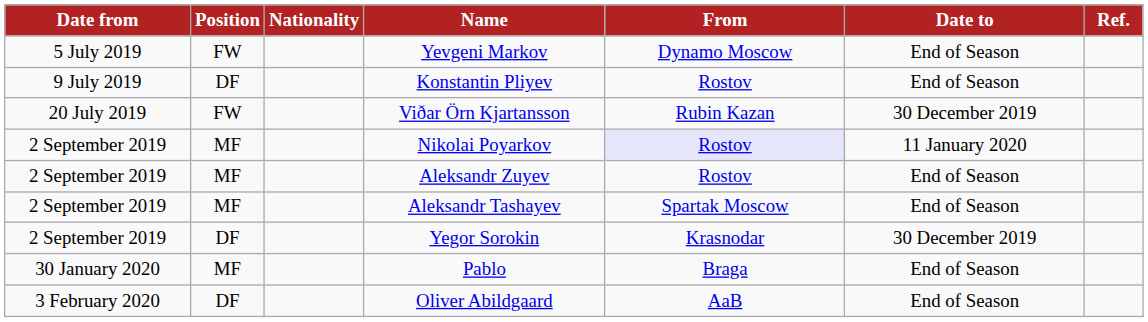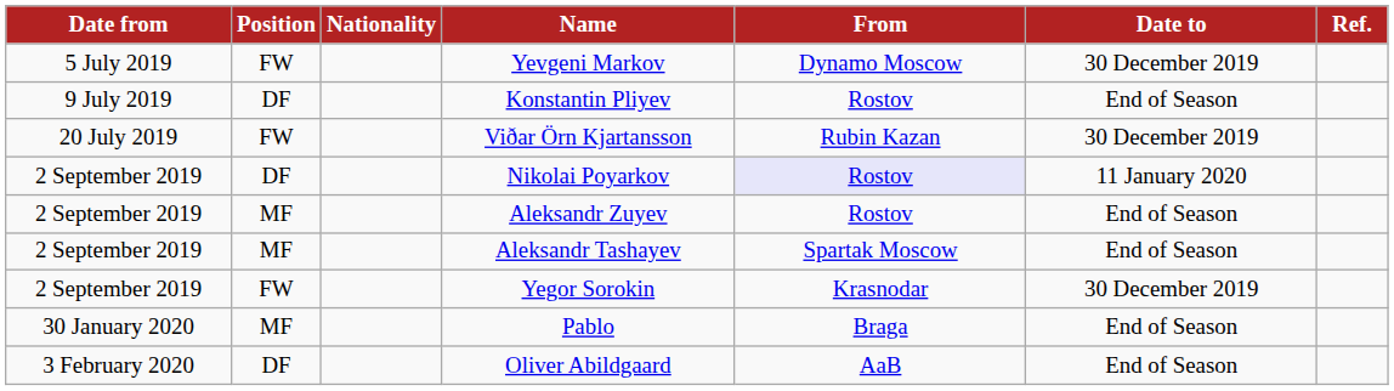Yevgeni Markov | Date to: End of Season -> 30 December 2019
Nikolai Poyarkov | Position: MF -> DF
Yegor Sorokin | Position: DF -> FW
